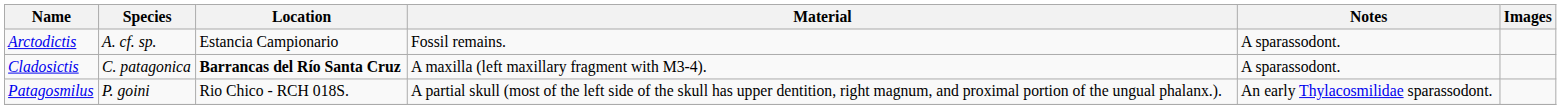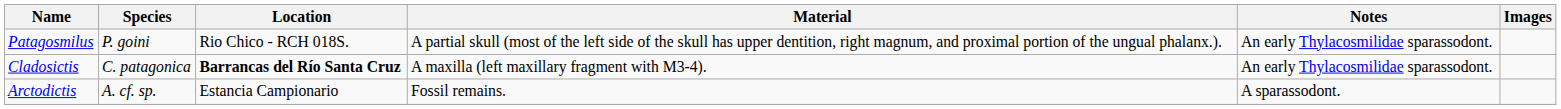rows swapped: Arctodictis <-> Patagosmilus
Cladosictis | Notes: A sparassodont. -> An early Thylacosmilidae sparassodont.
